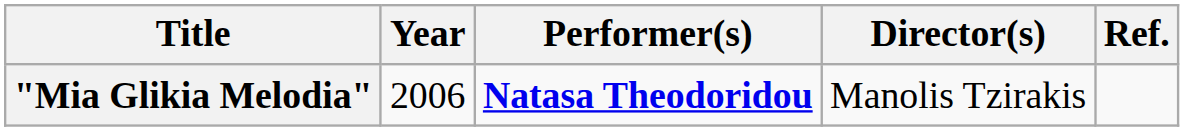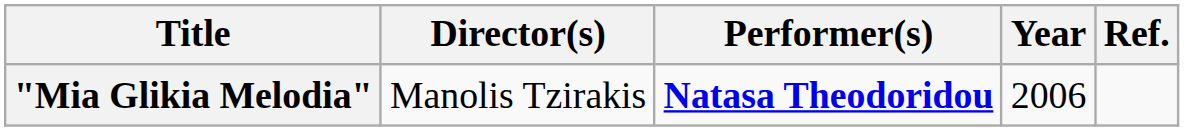columns swapped: Year <-> Director(s)
